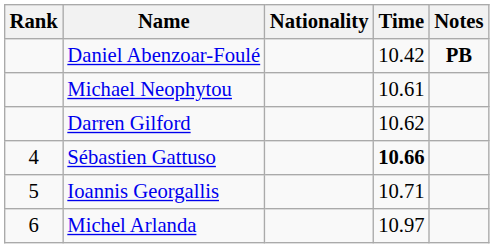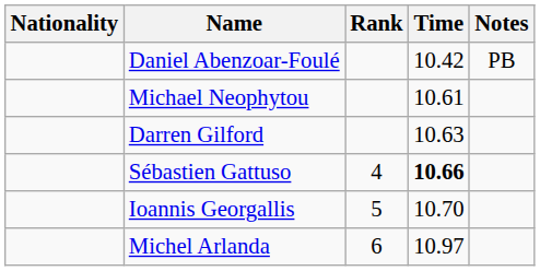columns swapped: Rank <-> Nationality
Daniel Abenzoar-Foulé | Notes: bold -> normal
Darren Gilford | Time: 10.62 -> 10.63
Ioannis Georgallis | Time: 10.71 -> 10.70
